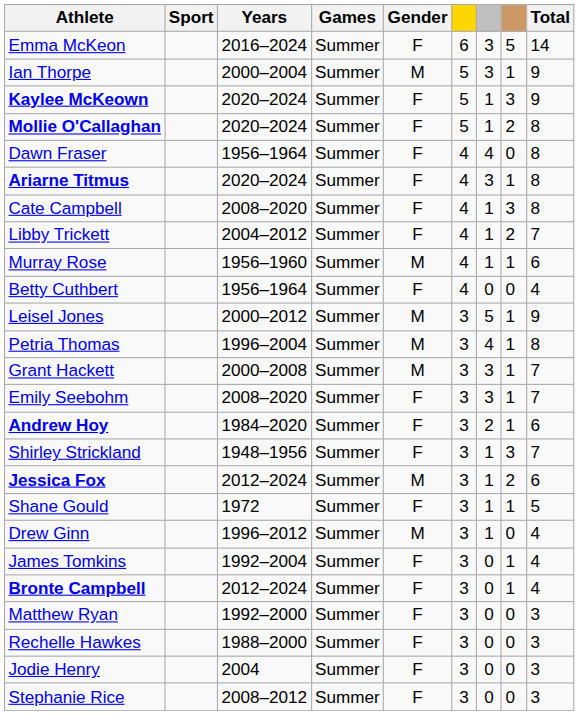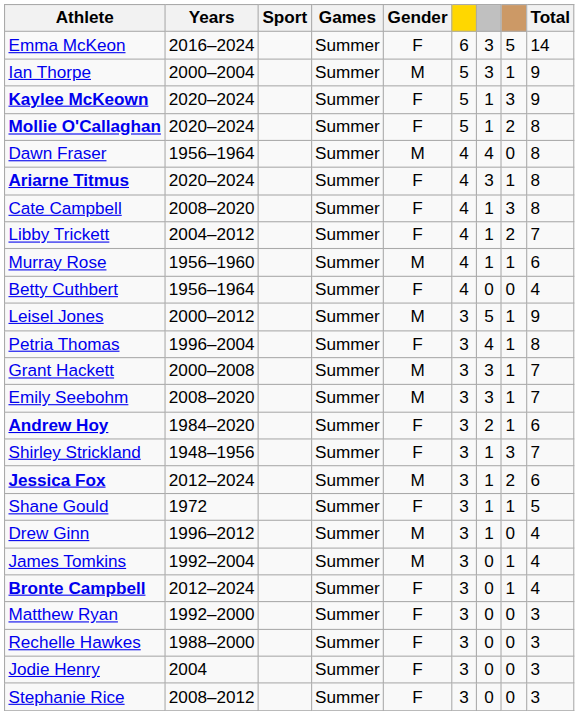columns swapped: Sport <-> Years
Dawn Fraser | Gender: F -> M
Petria Thomas | Gender: M -> F
Emily Seebohm | Gender: F -> M
James Tomkins | Gender: F -> M
